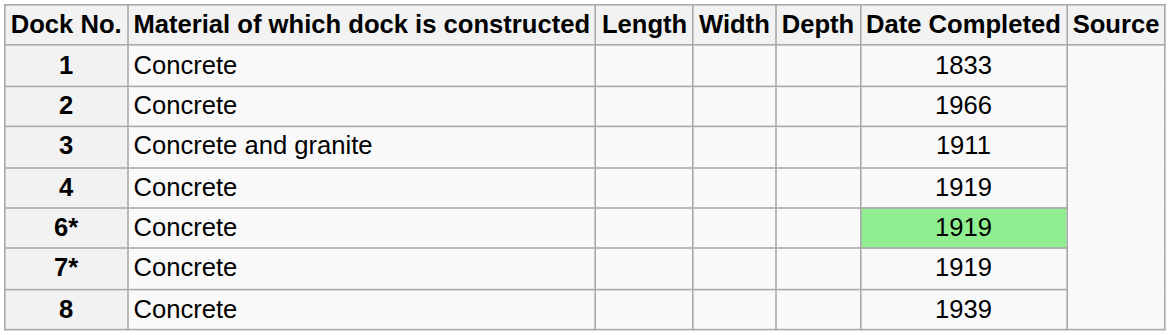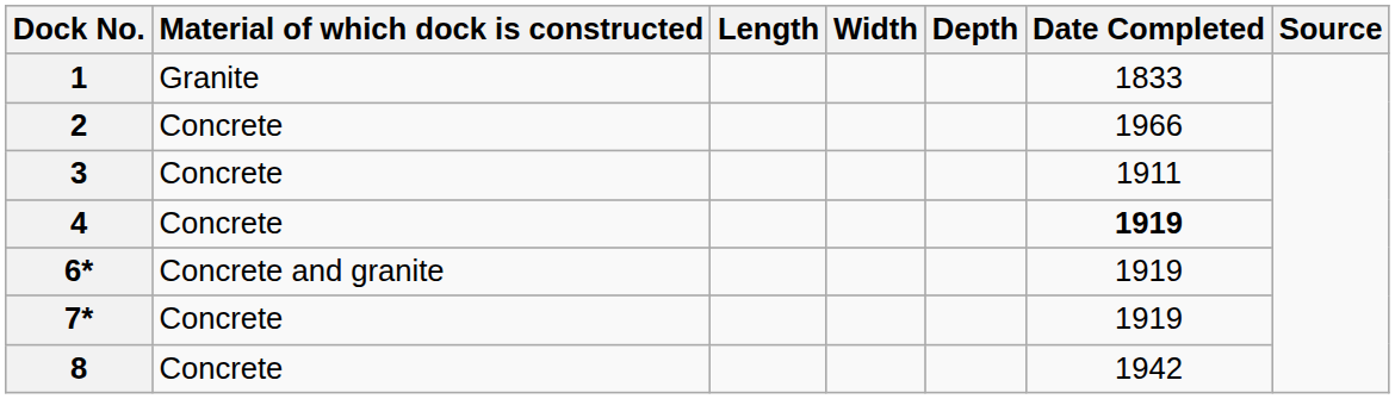1 | Material of which dock is constructed: Concrete -> Granite
3 | Material of which dock is constructed: Concrete and granite -> Concrete
4 | Date Completed: normal -> bold
6* | Material of which dock is constructed: Concrete -> Concrete and granite
6* | Date Completed: lightgreen background -> no background
8 | Date Completed: 1939 -> 1942
